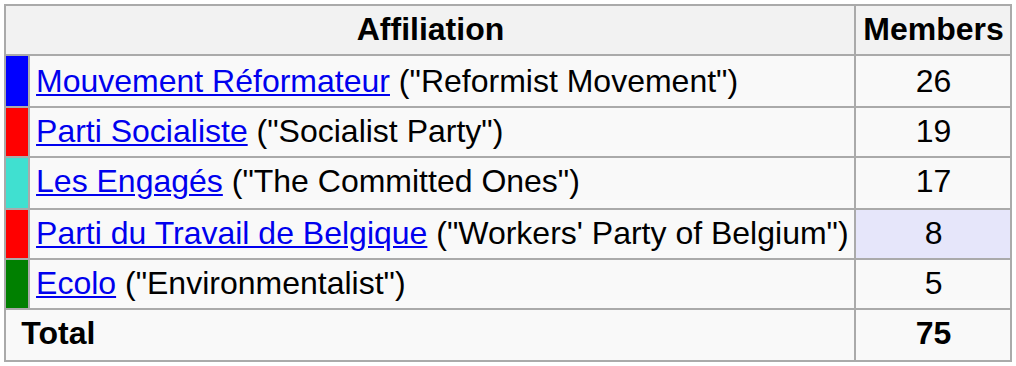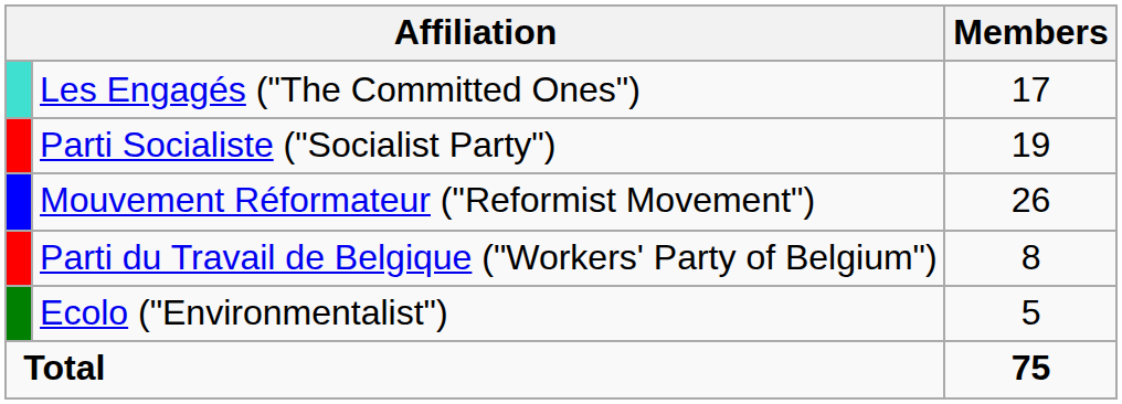rows swapped: Mouvement Réformateur ("Reformist Movement") <-> Les Engagés ("The Committed Ones")
Parti du Travail de Belgique ("Workers' Party of Belgium") | Members: lavender background -> no background
